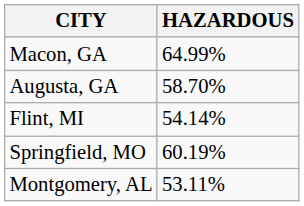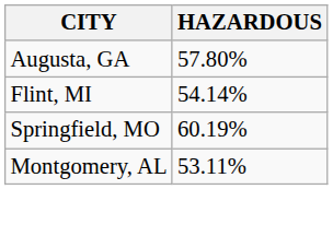- row: Macon, GA | 64.99%
Augusta, GA | HAZARDOUS: 58.70% -> 57.80%
